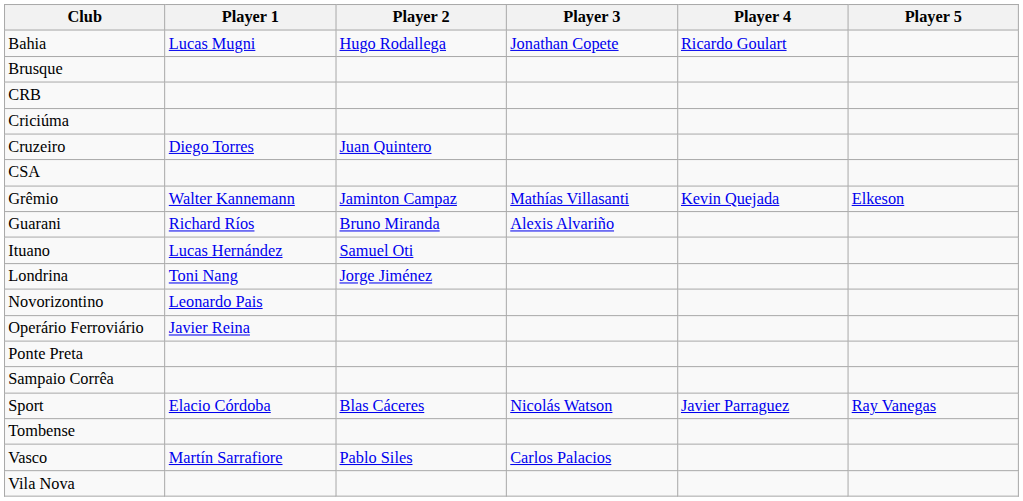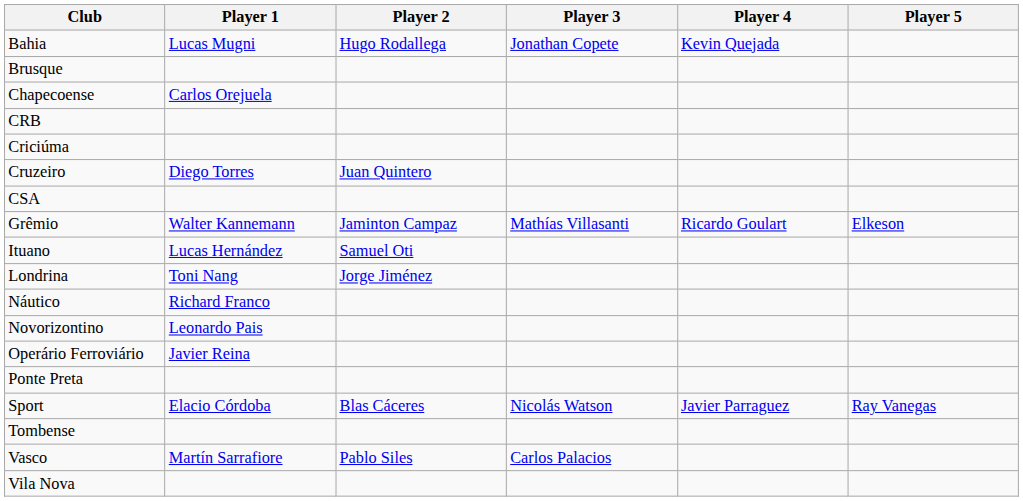Bahia | Player 4: Ricardo Goulart -> Kevin Quejada
+ row: Chapecoense | Carlos Orejuela
Grêmio | Player 4: Kevin Quejada -> Ricardo Goulart
- row: Guarani | Richard Ríos | Bruno Miranda | Alexis Alvariño
+ row: Náutico | Richard Franco
- row: Sampaio Corrêa
